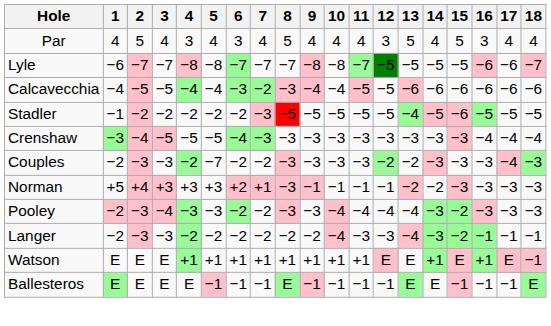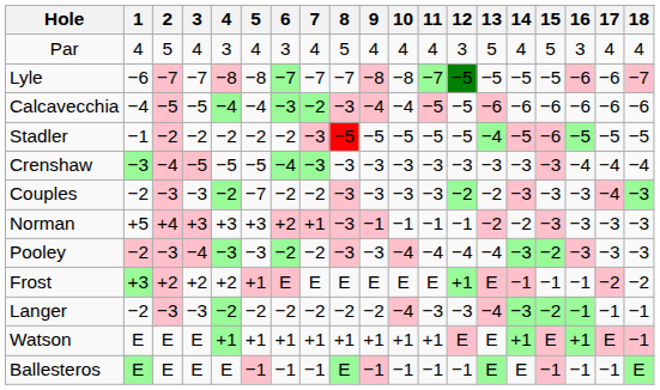+ row: Frost | +3 | +2 | +2 | +2 | +1 | E | E | E | E | E | E | +1 | E | −1 | −1 | −1 | −2 | −2
